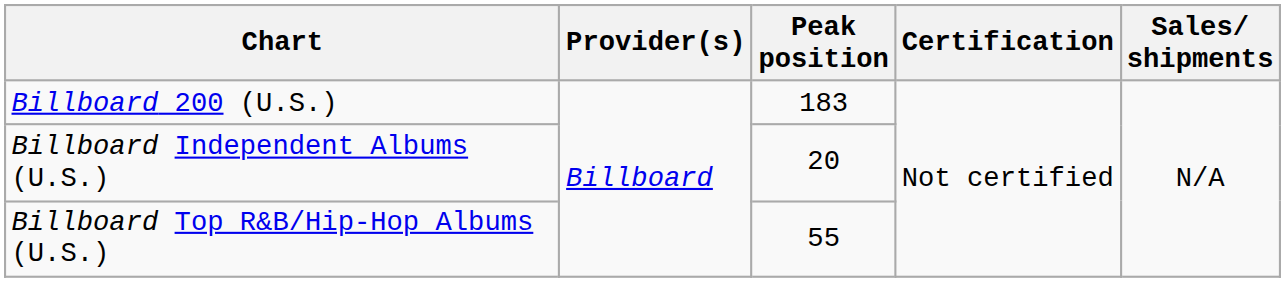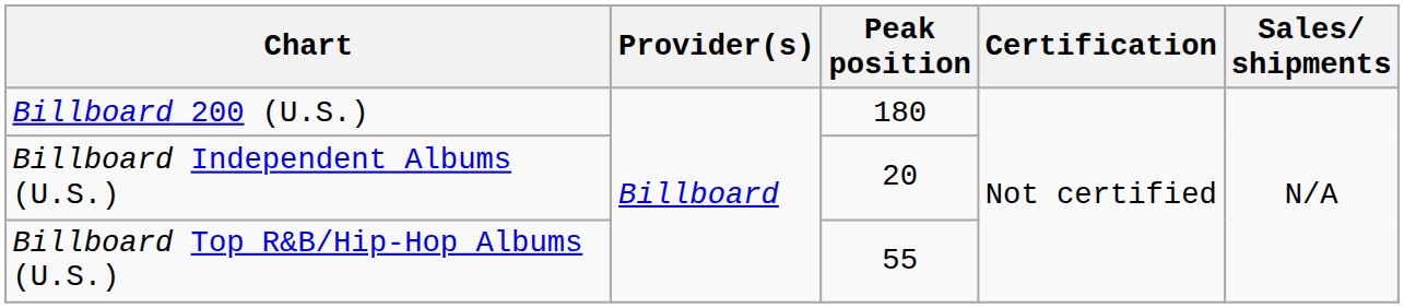Billboard 200 (U.S.) | Peak position: 183 -> 180
